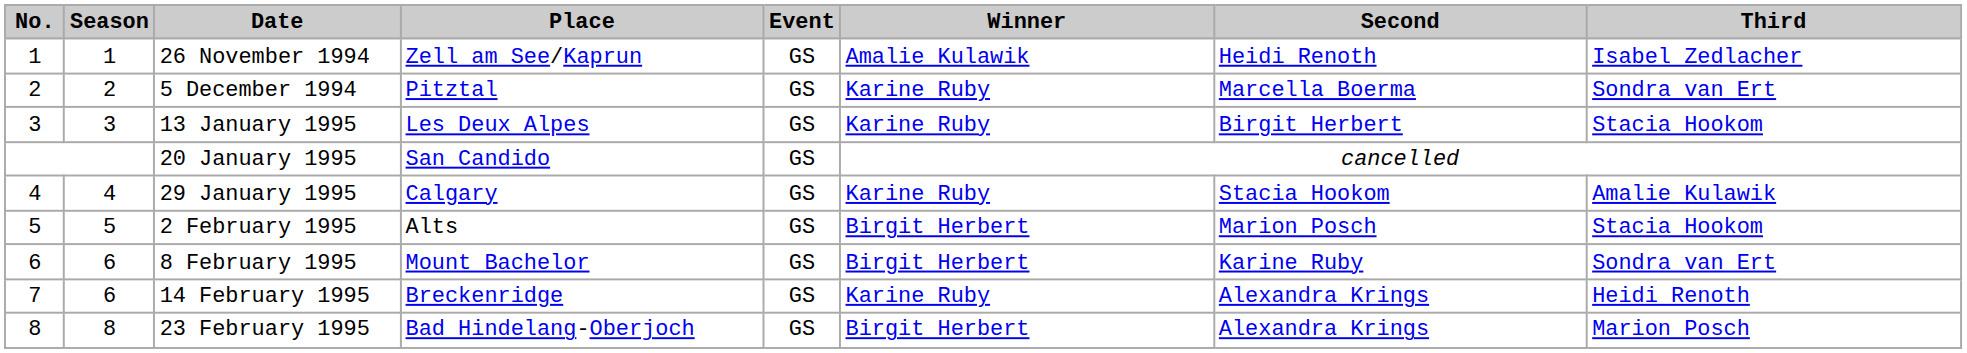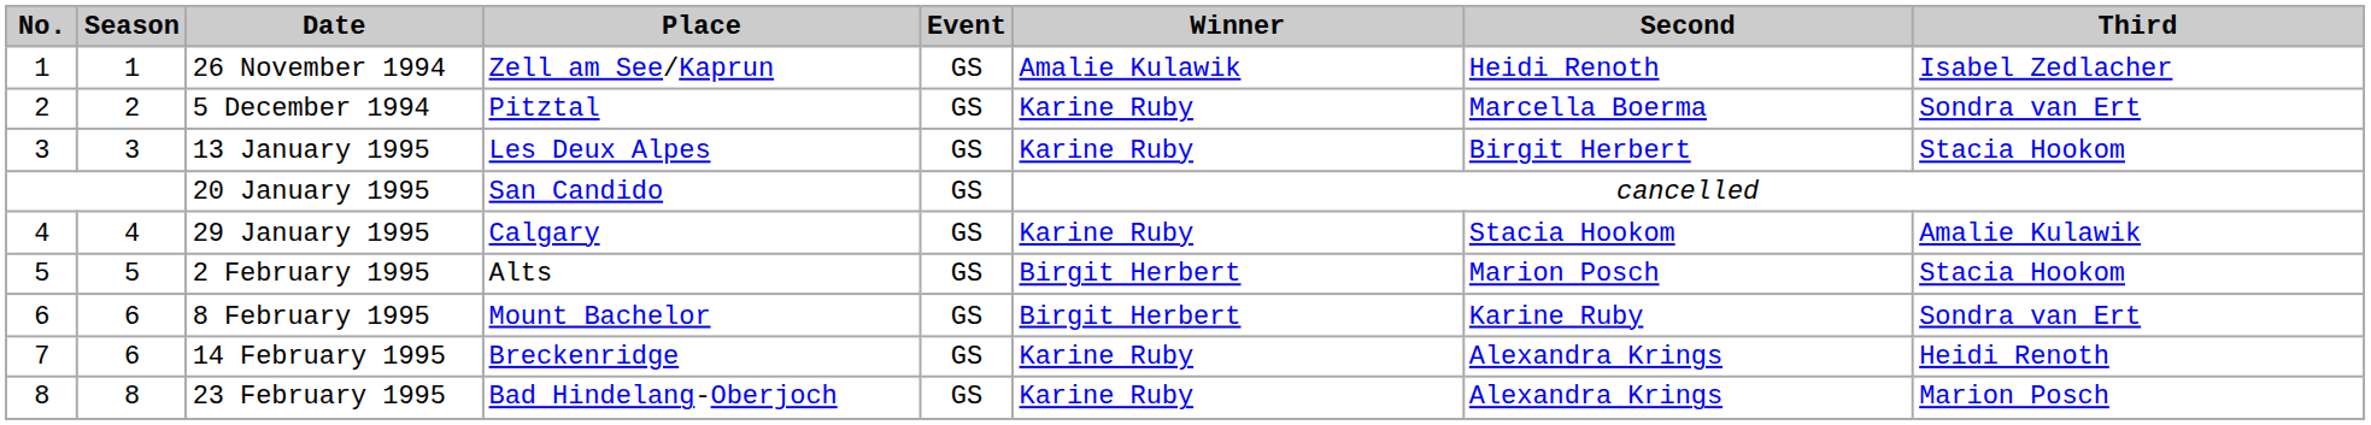23 February 1995 | Winner: Birgit Herbert -> Karine Ruby
